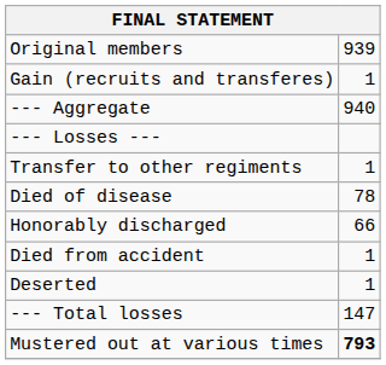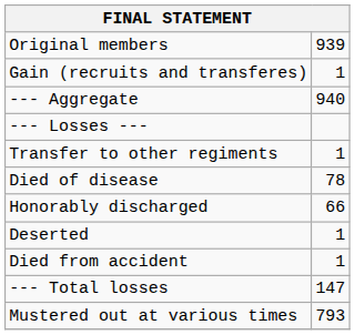rows swapped: Deserted <-> Died from accident
Mustered out at various times | column 2: bold -> normal
